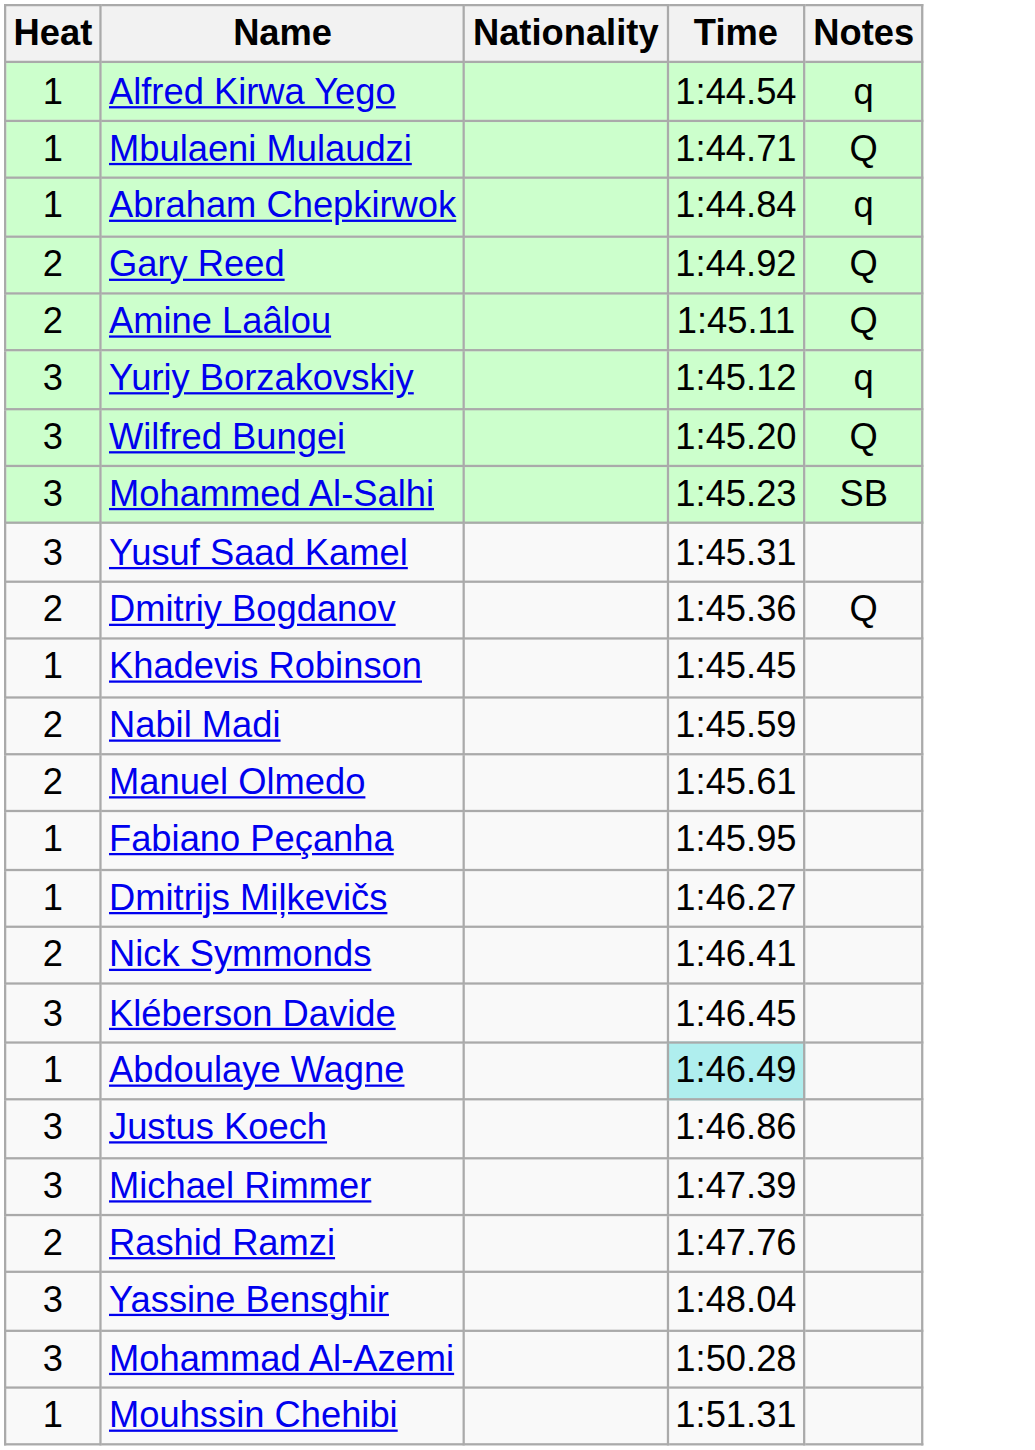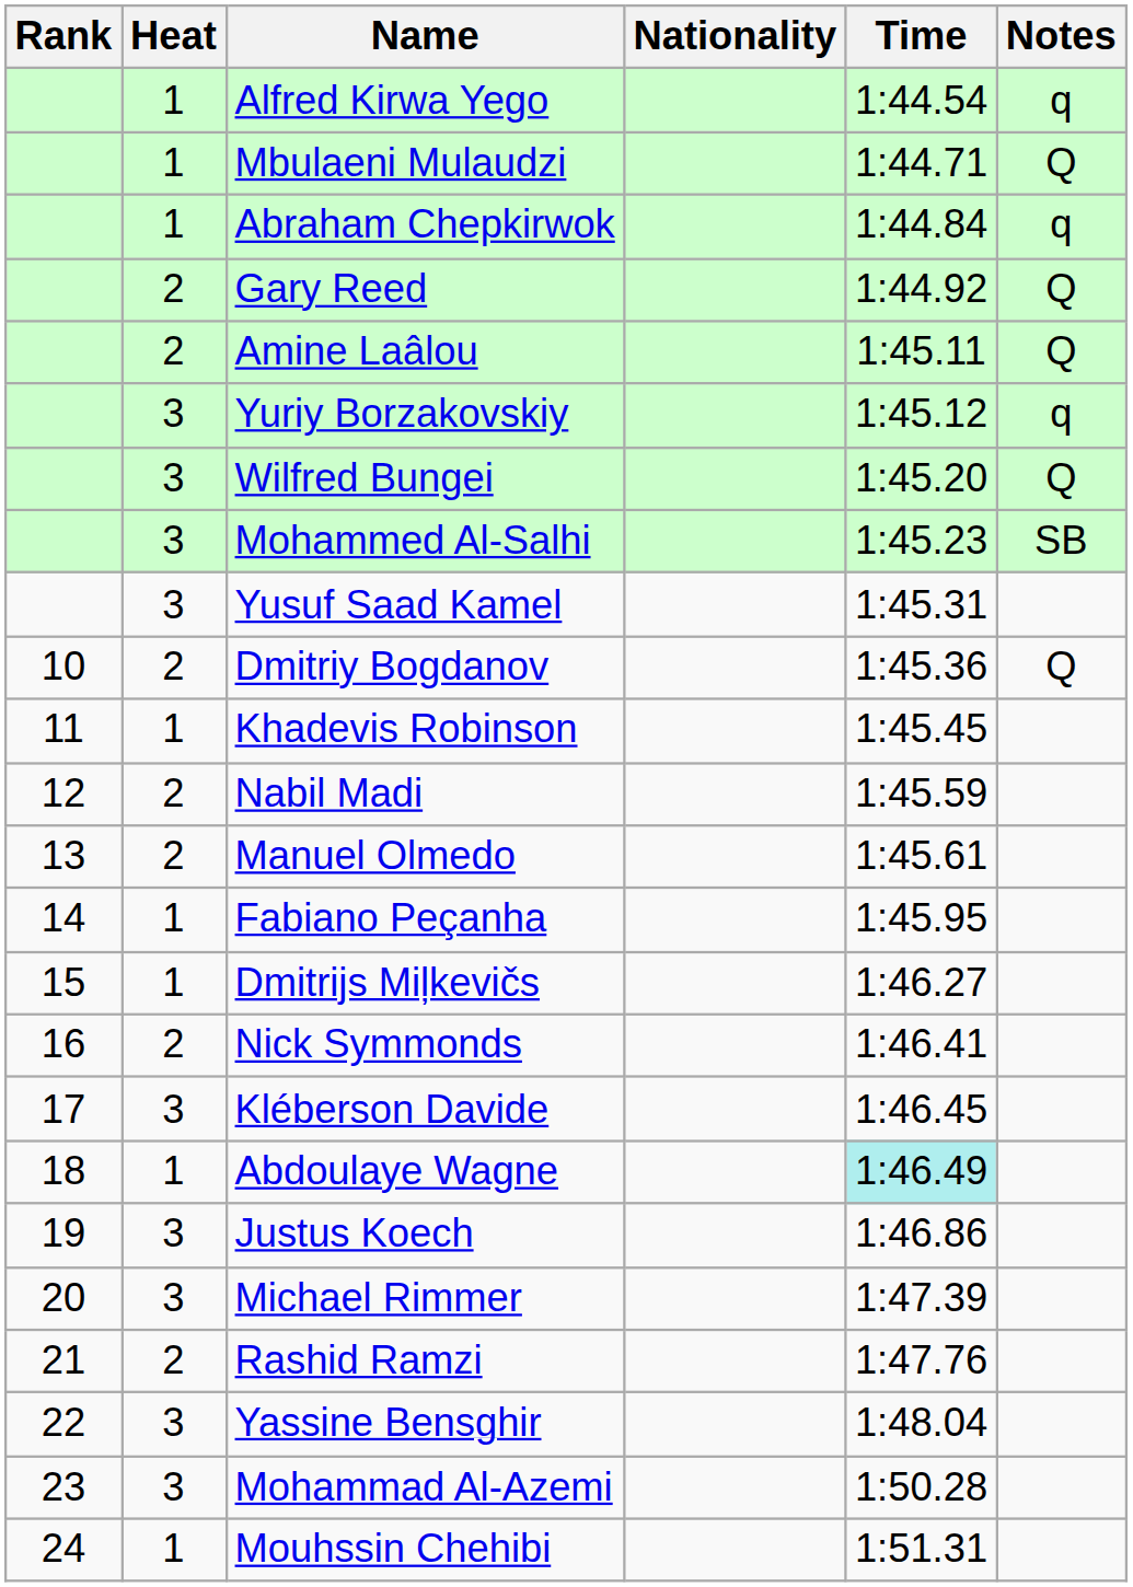+ column: Rank | 10 | 11 | 12 | 13 | 14 | 15 | 16 | 17 | 18 | 19 | 20 | 21 | 22 | 23 | 24
